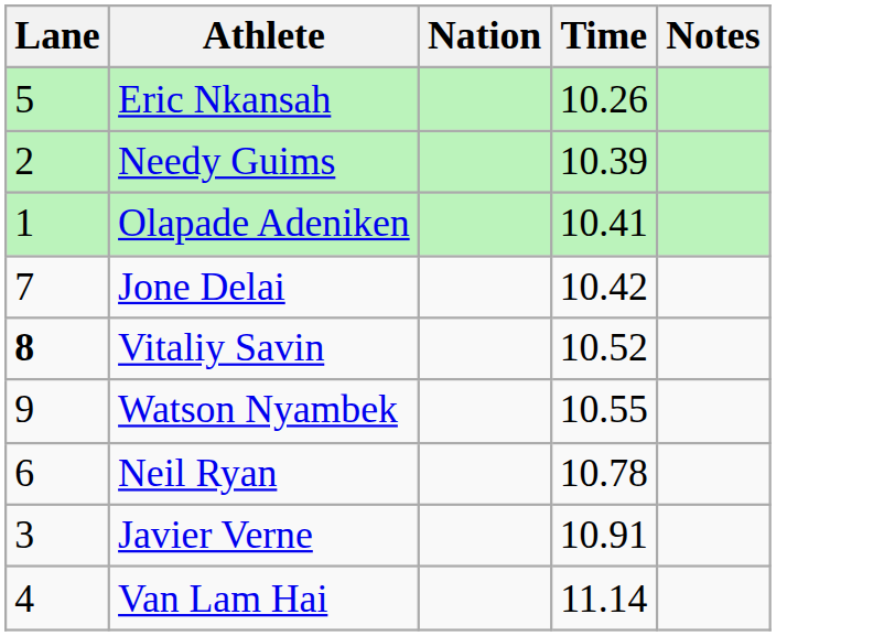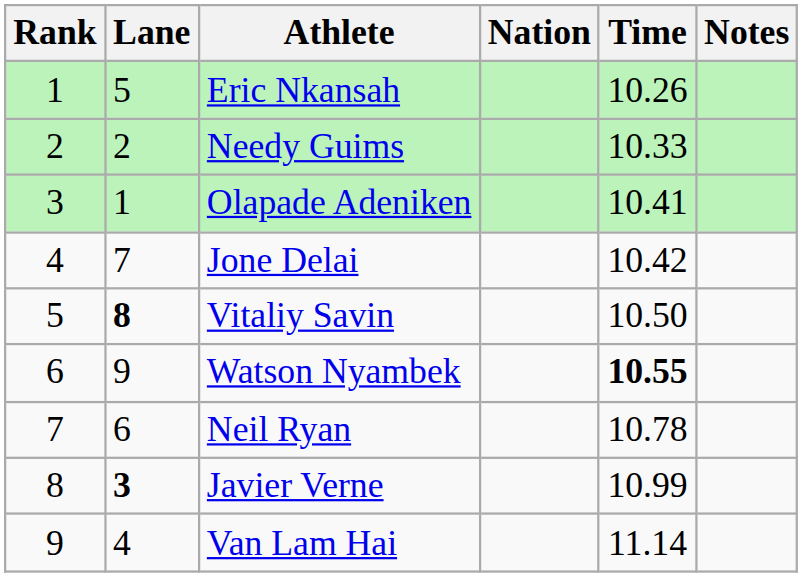+ column: Rank | 1 | 2 | 3 | 4 | 5 | 6 | 7 | 8 | 9
Needy Guims | Time: 10.39 -> 10.33
Vitaliy Savin | Time: 10.52 -> 10.50
Watson Nyambek | Time: normal -> bold
Javier Verne | Lane: normal -> bold
Javier Verne | Time: 10.91 -> 10.99
